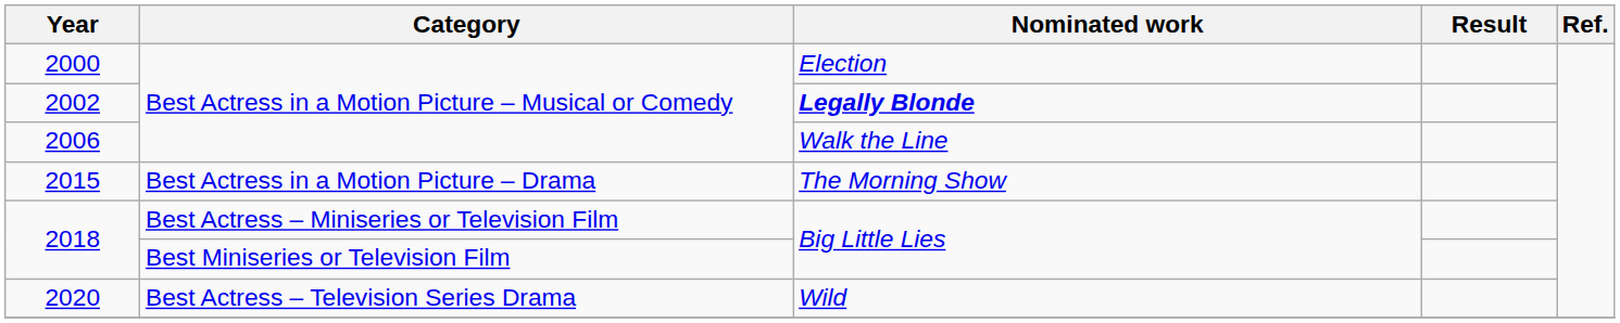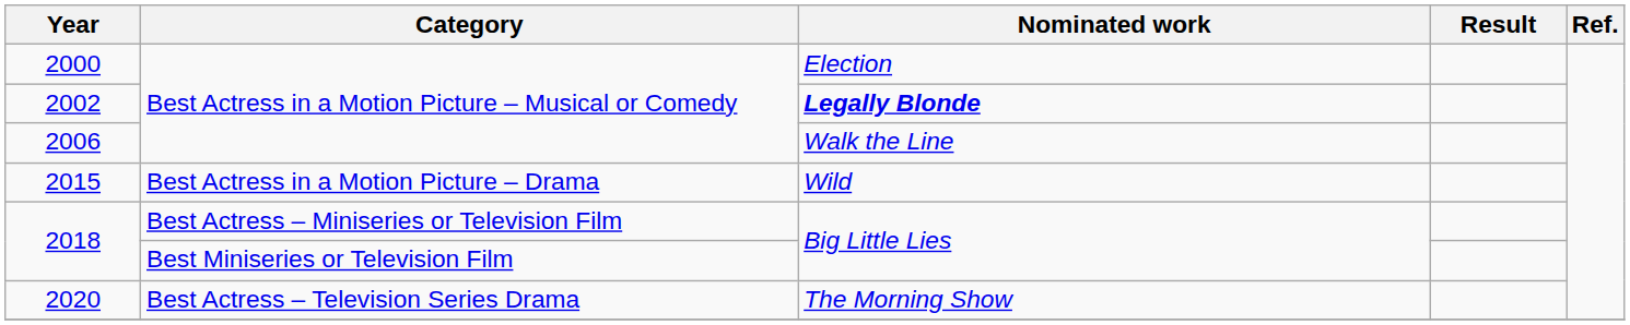2015 | Nominated work: The Morning Show -> Wild
2020 | Nominated work: Wild -> The Morning Show
